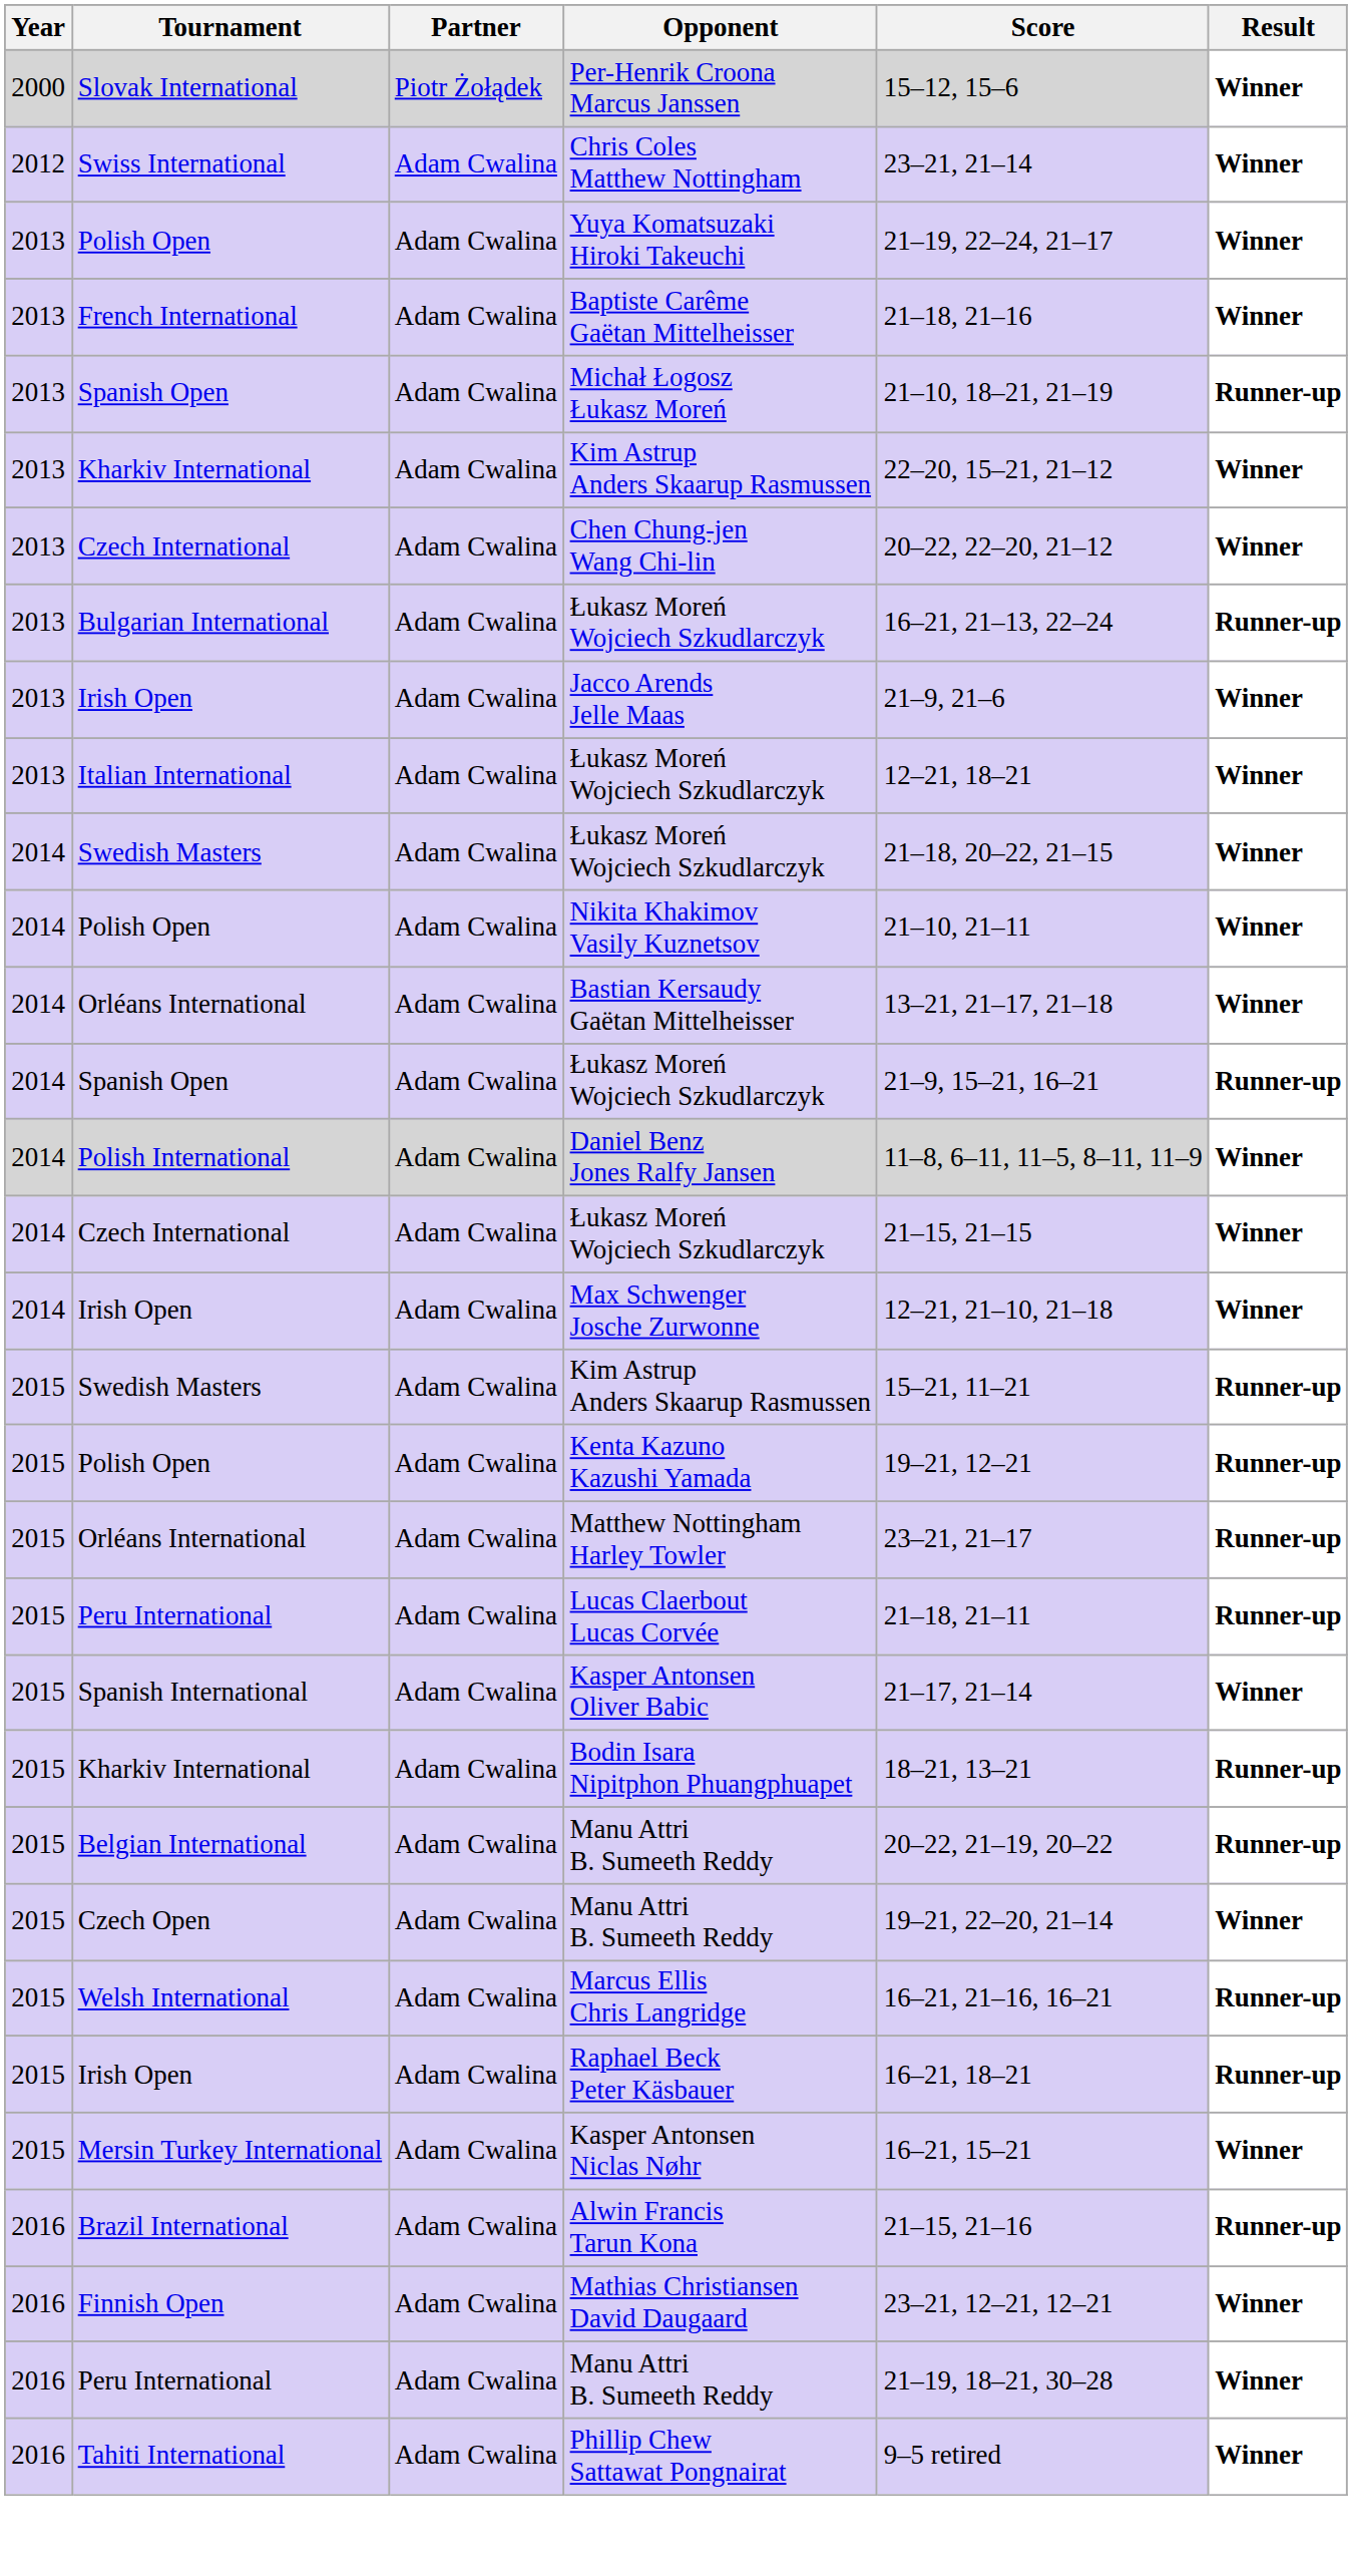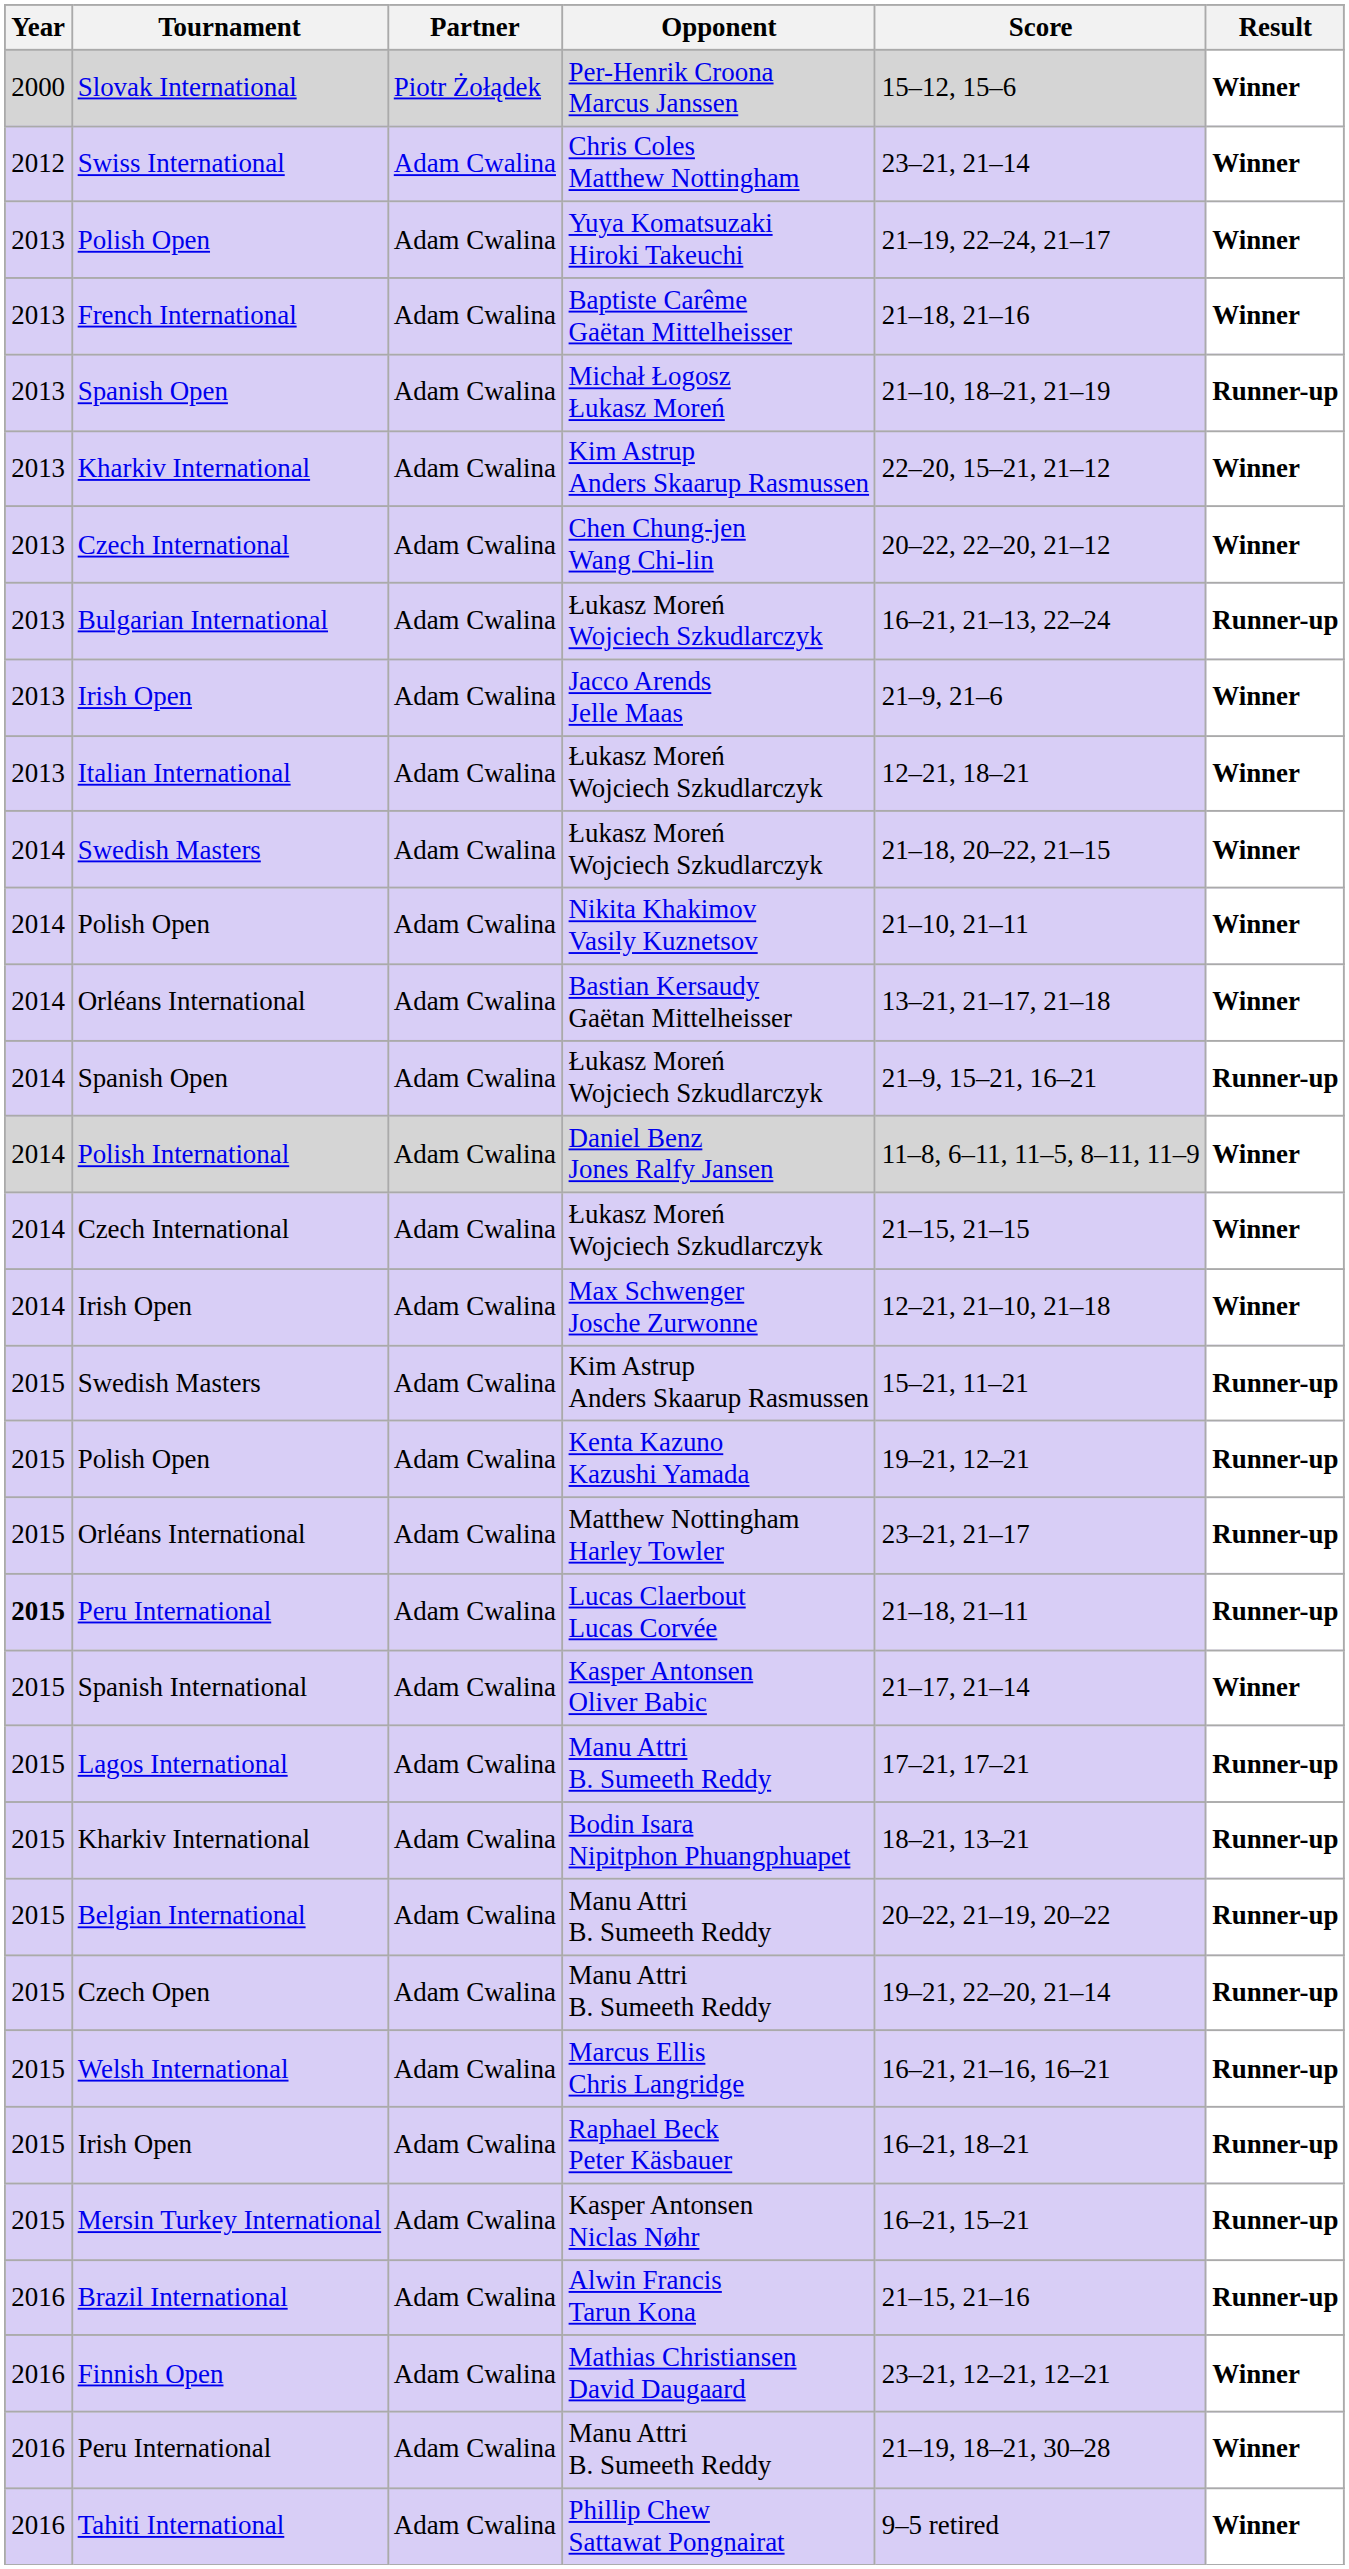Lucas Claerbout Lucas Corvée | Year: normal -> bold
+ row: 2015 | Lagos International | Adam Cwalina | Manu Attri B. Sumeeth Reddy | 17–21, 17–21 | Runner-up
Czech Open / Manu Attri B. Sumeeth Reddy | Result: Winner -> Runner-up
Kasper Antonsen Niclas Nøhr | Result: Winner -> Runner-up
